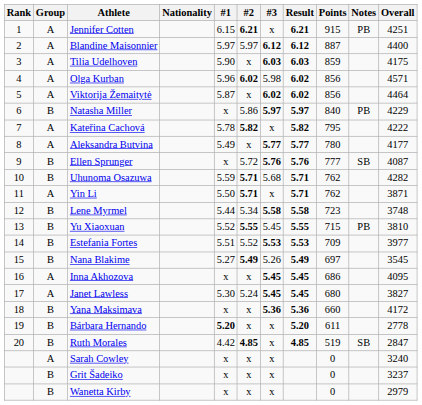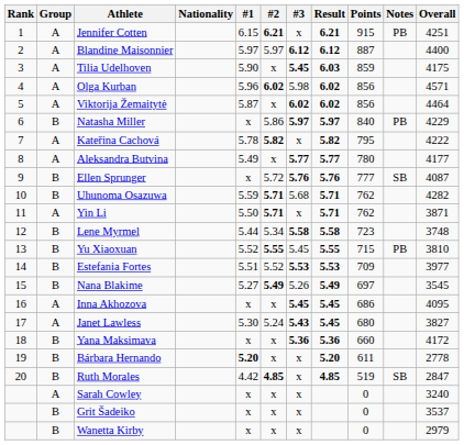Tilia Udelhoven | #3: 6.03 -> 5.45
Janet Lawless | #3: 5.45 -> 5.43
Grit Šadeiko | Overall: 3237 -> 3537
